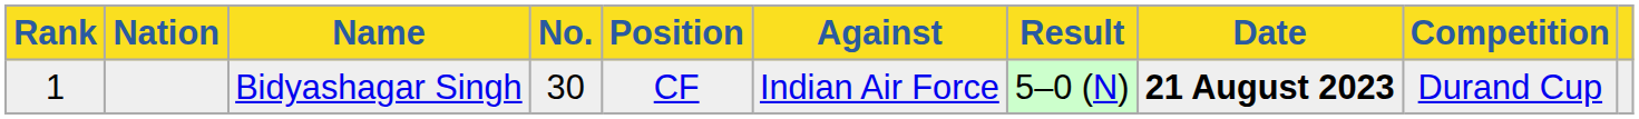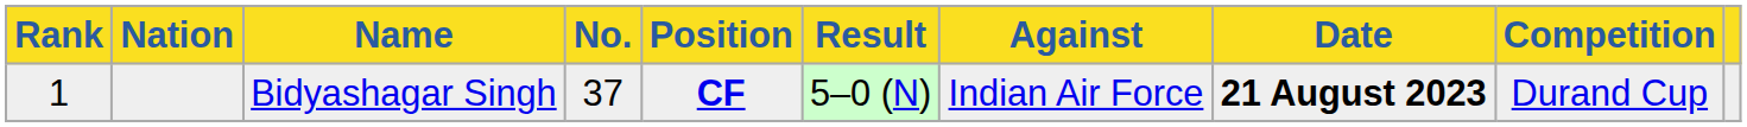columns swapped: Against <-> Result
Bidyashagar Singh | No.: 30 -> 37
Bidyashagar Singh | Position: normal -> bold
